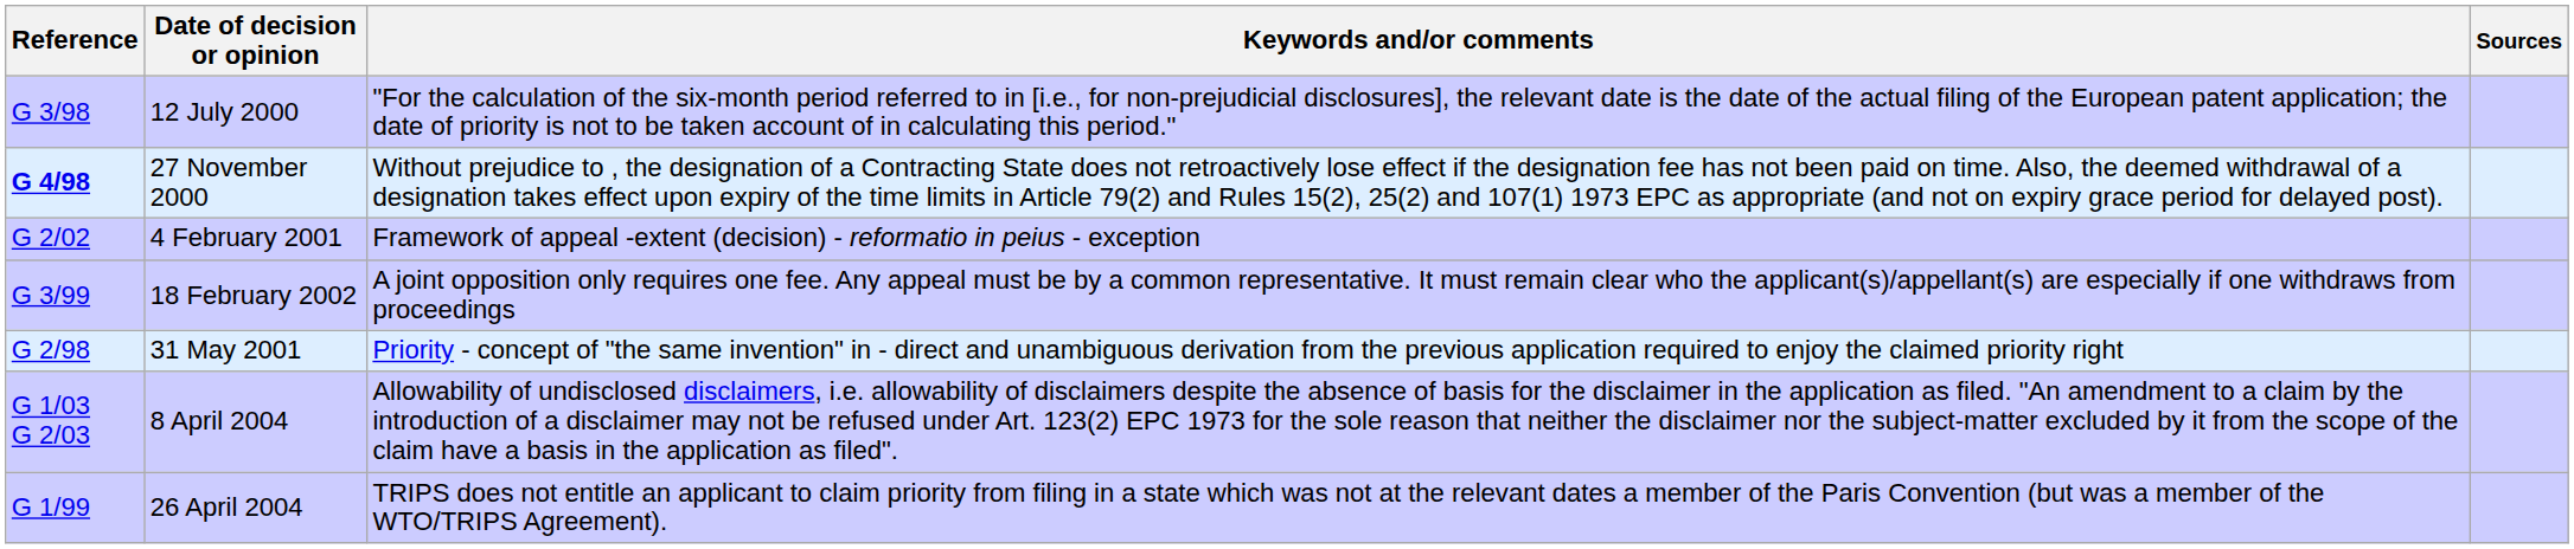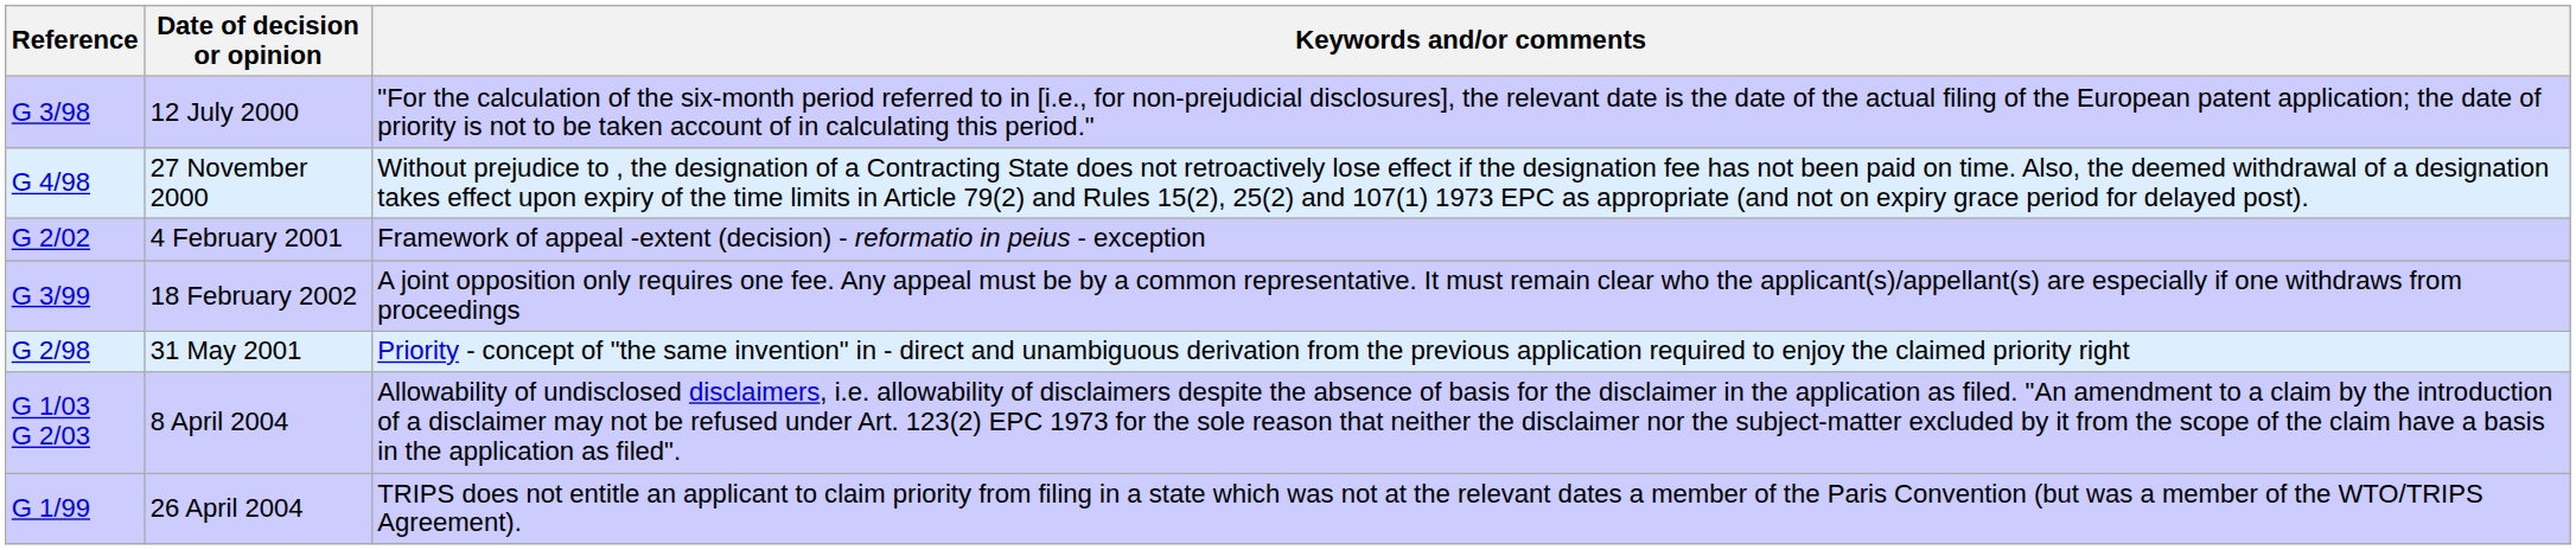- column: Sources
27 November 2000 | Reference: bold -> normal
